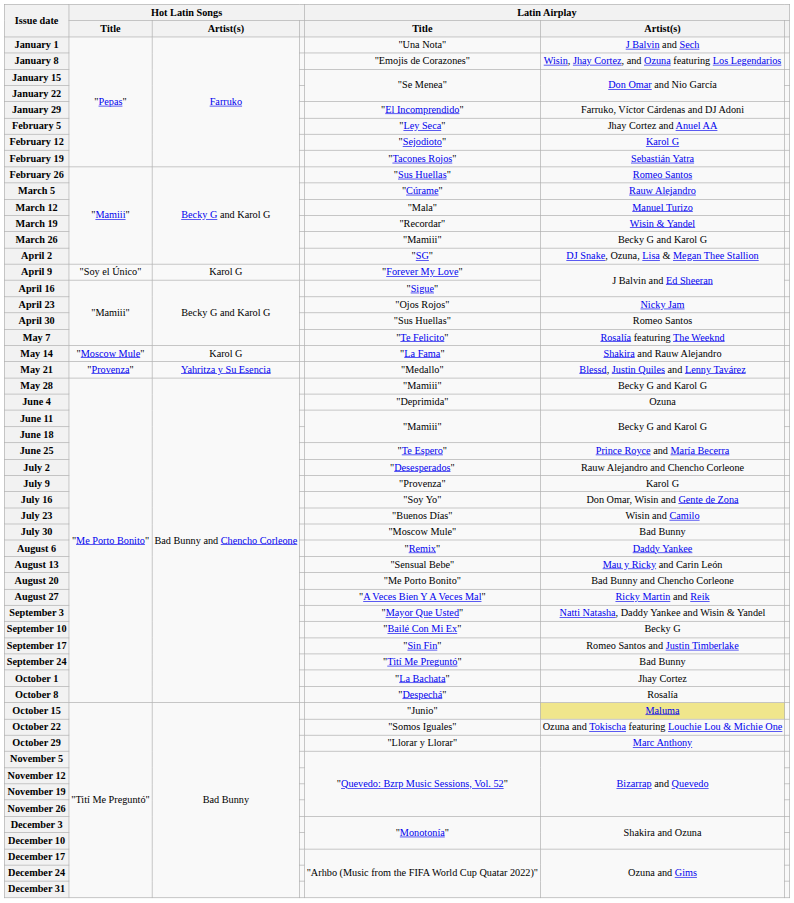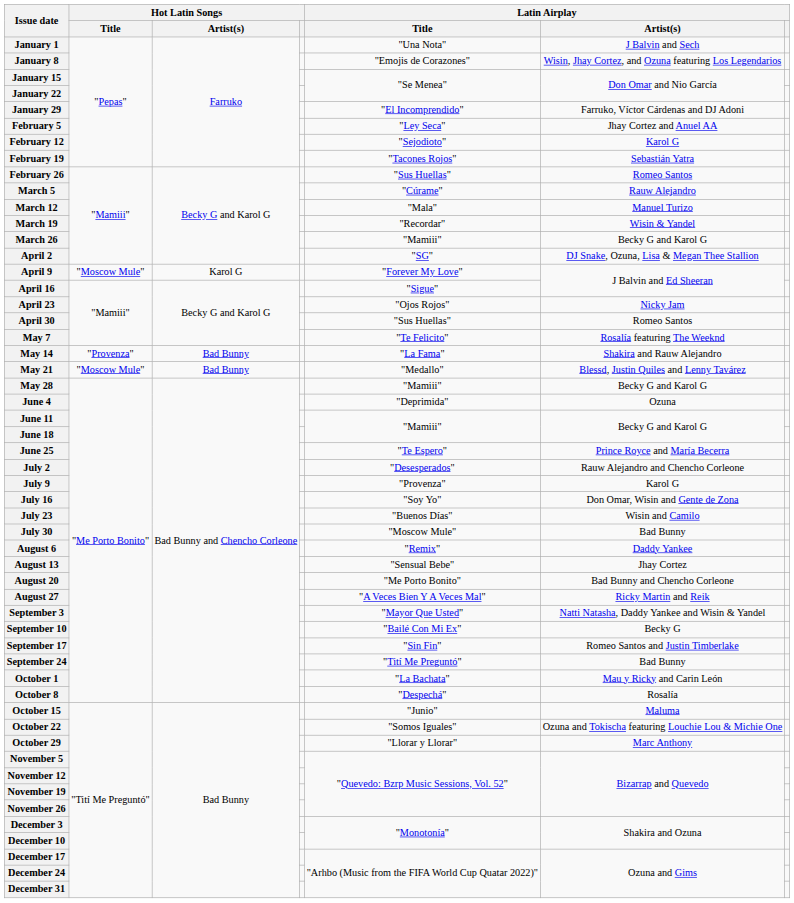April 9 | Hot Latin Songs / Title: "Soy el Único" -> "Moscow Mule"
May 14 | Hot Latin Songs / Title: "Moscow Mule" -> "Provenza"
May 14 | Hot Latin Songs / Artist(s): Karol G -> Bad Bunny
May 21 | Hot Latin Songs / Title: "Provenza" -> "Moscow Mule"
May 21 | Hot Latin Songs / Artist(s): Yahritza y Su Esencia -> Bad Bunny
August 13 | Latin Airplay / Artist(s): Mau y Ricky and Carin León -> Jhay Cortez
October 1 | Latin Airplay / Artist(s): Jhay Cortez -> Mau y Ricky and Carin León
October 15 | Latin Airplay / Artist(s): khaki background -> no background
